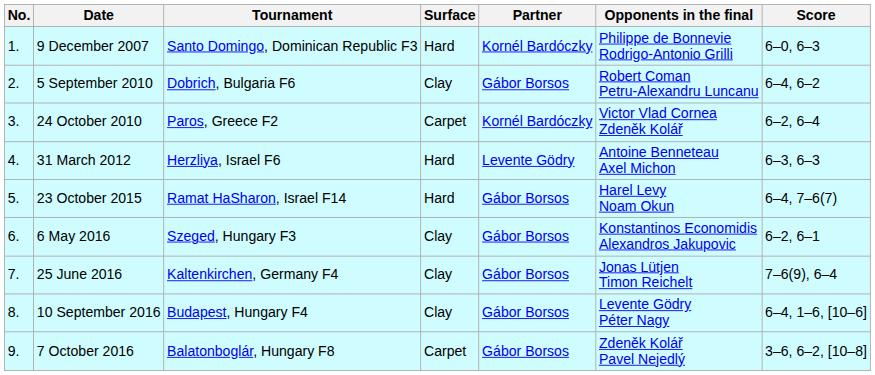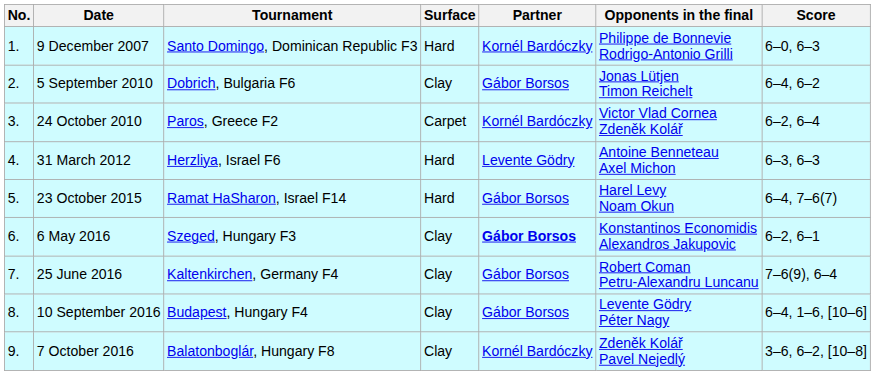5 September 2010 | Opponents in the final: Robert Coman Petru-Alexandru Luncanu -> Jonas Lütjen Timon Reichelt
6 May 2016 | Partner: normal -> bold
25 June 2016 | Opponents in the final: Jonas Lütjen Timon Reichelt -> Robert Coman Petru-Alexandru Luncanu
7 October 2016 | Surface: Carpet -> Clay
7 October 2016 | Partner: Gábor Borsos -> Kornél Bardóczky
